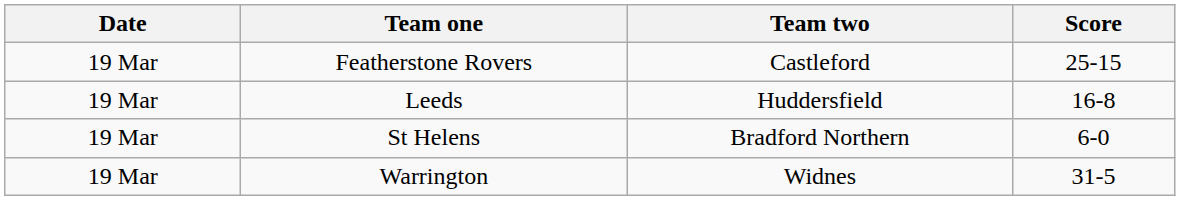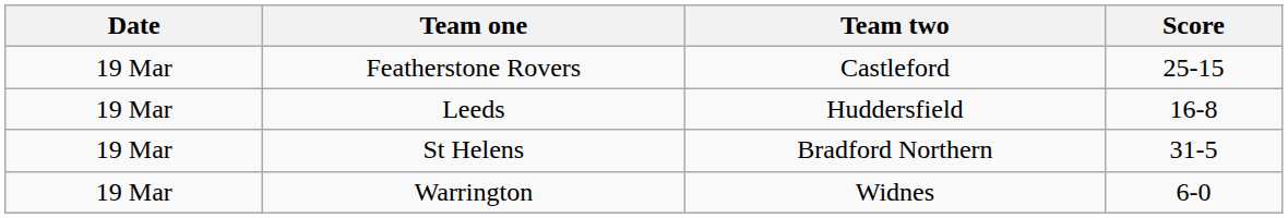St Helens | Score: 6-0 -> 31-5
Warrington | Score: 31-5 -> 6-0
